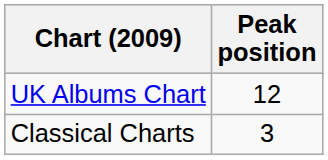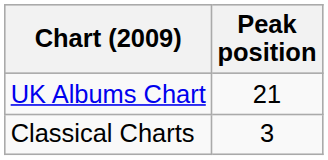UK Albums Chart | Peak position: 12 -> 21
